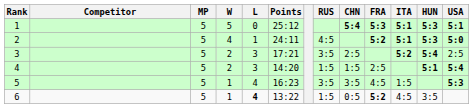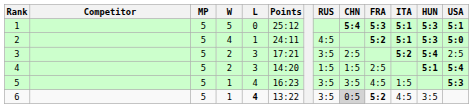6 | RUS: 1:5 -> 3:5
6 | CHN: no background -> lightgrey background
